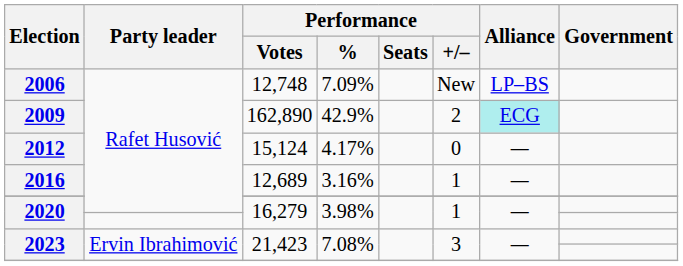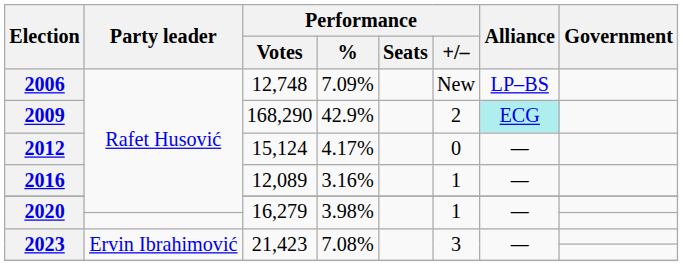2009 | Performance / Votes: 162,890 -> 168,290
2016 | Performance / Votes: 12,689 -> 12,089
